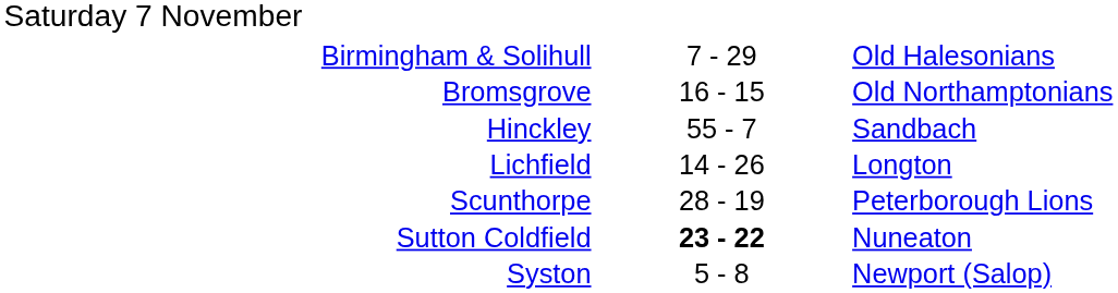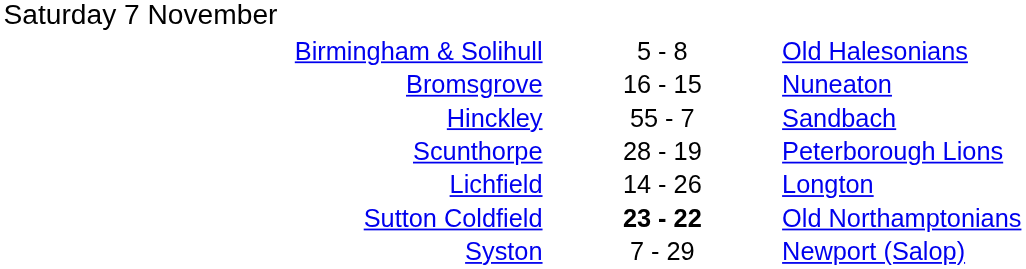Birmingham & Solihull | column 2: 7 - 29 -> 5 - 8
Bromsgrove | column 3: Old Northamptonians -> Nuneaton
rows swapped: Lichfield <-> Scunthorpe
Sutton Coldfield | column 3: Nuneaton -> Old Northamptonians
Syston | column 2: 5 - 8 -> 7 - 29
